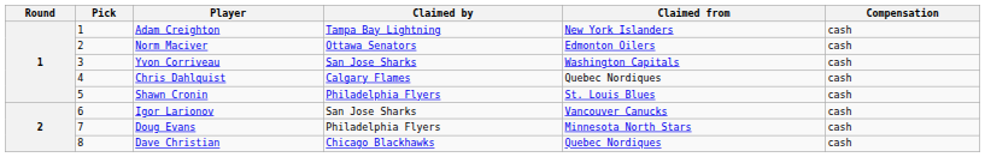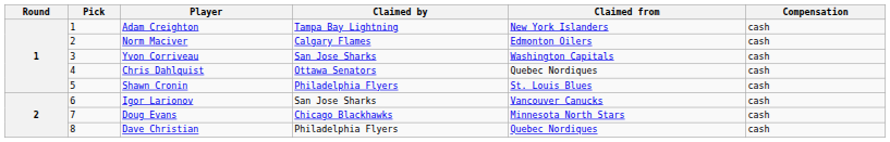Norm Maciver | Claimed by: Ottawa Senators -> Calgary Flames
Chris Dahlquist | Claimed by: Calgary Flames -> Ottawa Senators
Doug Evans | Claimed by: Philadelphia Flyers -> Chicago Blackhawks
Dave Christian | Claimed by: Chicago Blackhawks -> Philadelphia Flyers
